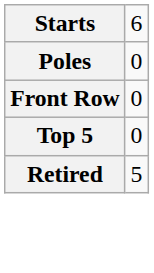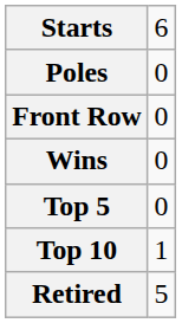+ row: Wins | 0
+ row: Top 10 | 1
